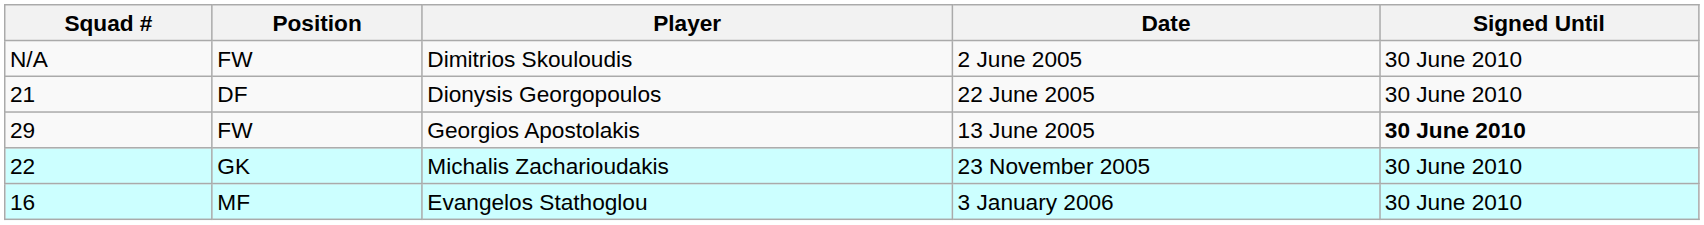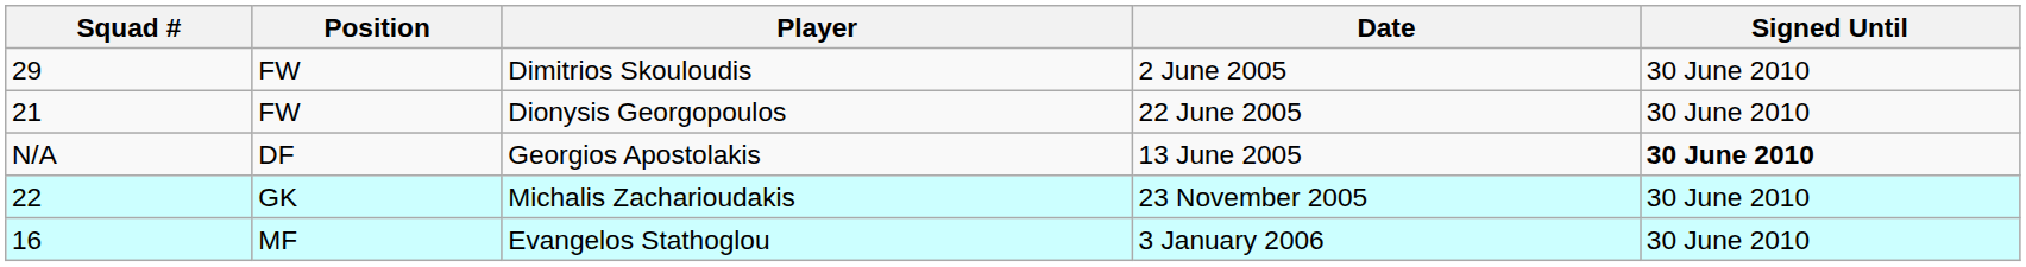Dimitrios Skouloudis | Squad #: N/A -> 29
Dionysis Georgopoulos | Position: DF -> FW
Georgios Apostolakis | Squad #: 29 -> N/A
Georgios Apostolakis | Position: FW -> DF
